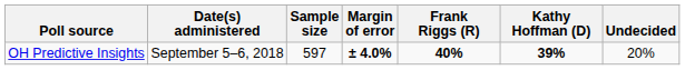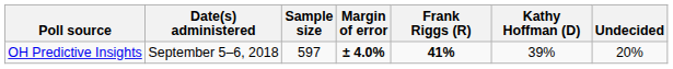OH Predictive Insights | Frank Riggs (R): 40% -> 41%
OH Predictive Insights | Kathy Hoffman (D): bold -> normal
